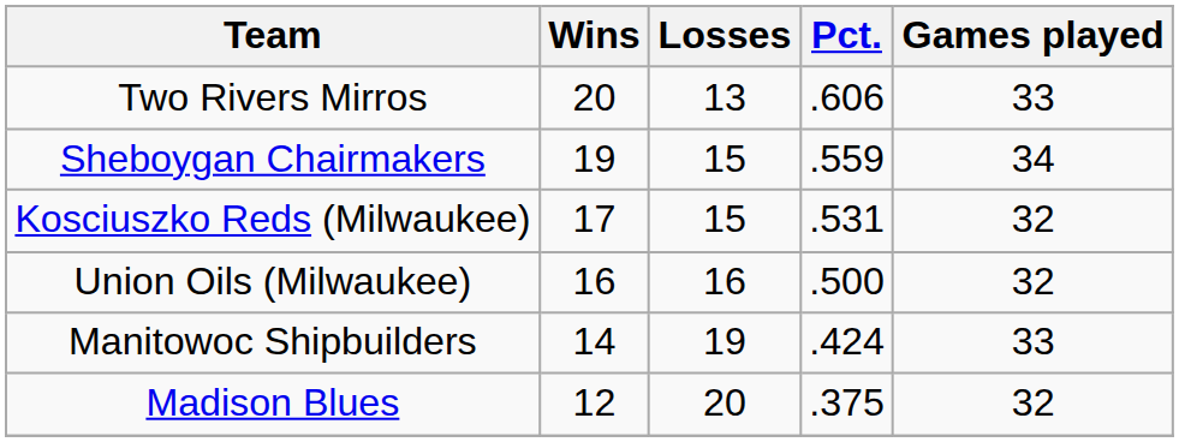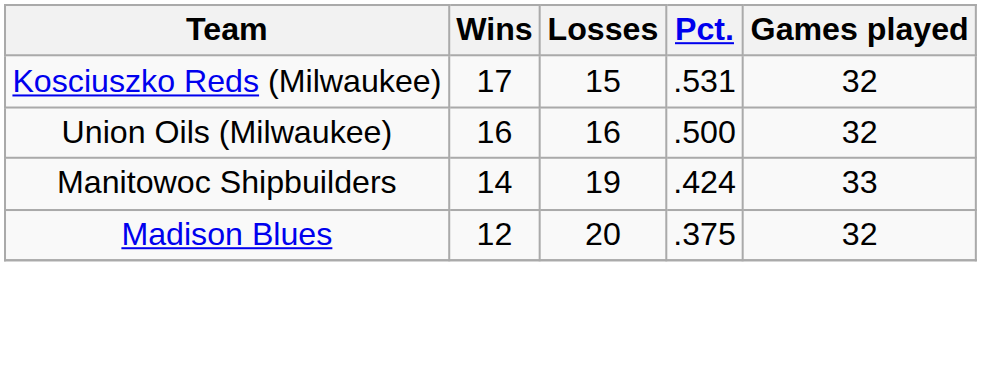- row: Two Rivers Mirros | 20 | 13 | .606 | 33
- row: Sheboygan Chairmakers | 19 | 15 | .559 | 34
